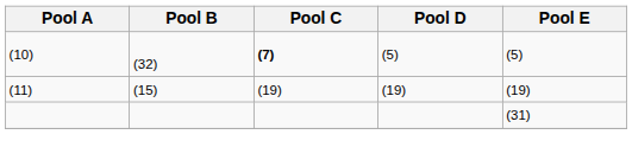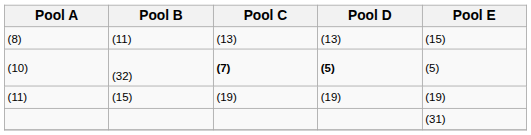+ row: (8) | (11) | (13) | (13) | (15)
(10) | Pool D: normal -> bold
